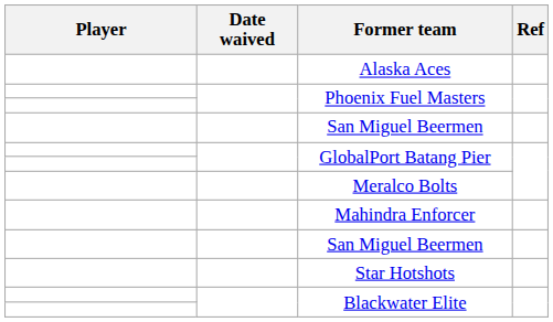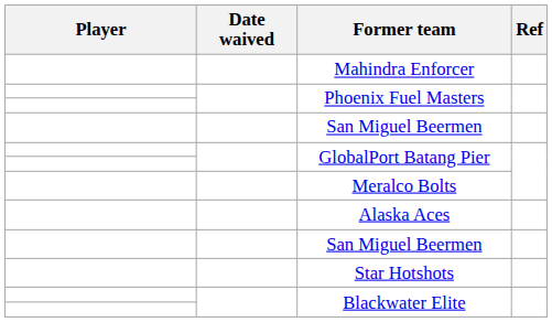rows swapped: Mahindra Enforcer <-> Alaska Aces
